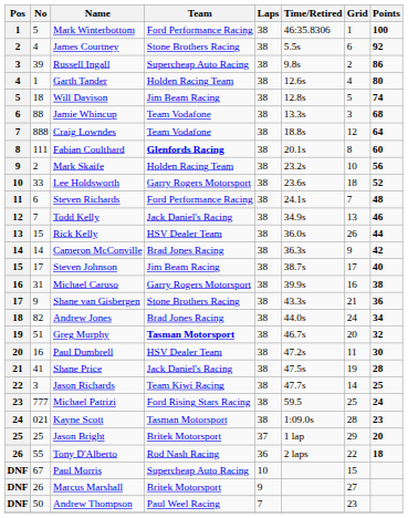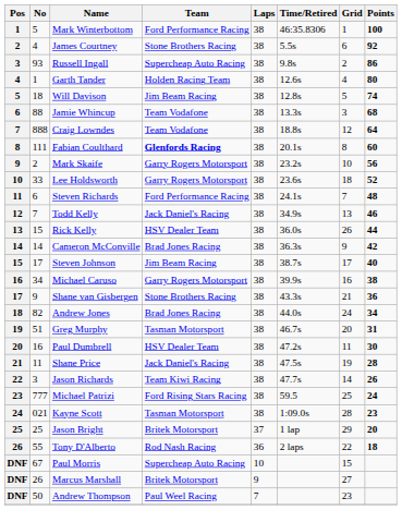Russell Ingall | No: 39 -> 93
Mark Skaife | Team: Holden Racing Team -> Garry Rogers Motorsport
Michael Caruso | No: 31 -> 34
Greg Murphy | Team: bold -> normal
Greg Murphy | Points: 32 -> 31
Shane Price | No: 41 -> 11
Jason Richards | Points: 25 -> 26
